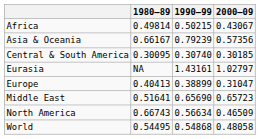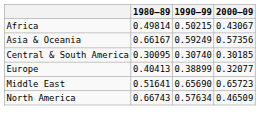Asia & Oceania | 1990–99: 0.79239 -> 0.59249
- row: Eurasia | NA | 1.43161 | 1.02797
Europe | 2000–09: 0.31047 -> 0.32077
North America | 1990–99: 0.56634 -> 0.57634
- row: World | 0.54495 | 0.54868 | 0.48058
